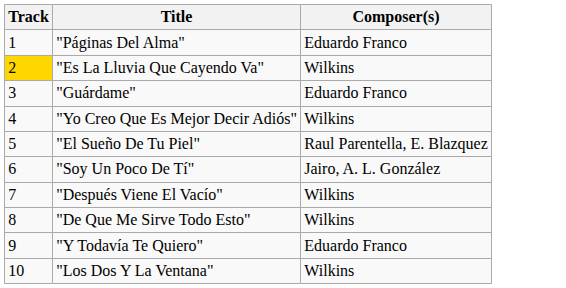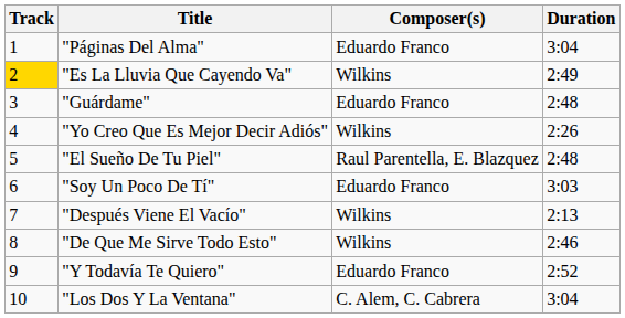+ column: Duration | 3:04 | 2:49 | 2:48 | 2:26 | 2:48 | 3:03 | 2:13 | 2:46 | 2:52 | 3:04
"Soy Un Poco De Tí" | Composer(s): Jairo, A. L. González -> Eduardo Franco
"Los Dos Y La Ventana" | Composer(s): Wilkins -> C. Alem, C. Cabrera
